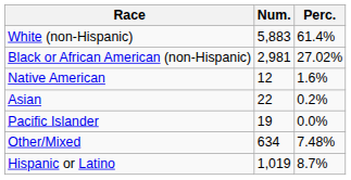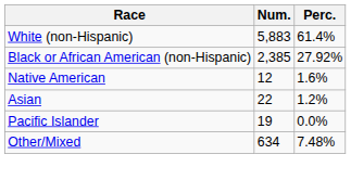Black or African American (non-Hispanic) | Num.: 2,981 -> 2,385
Black or African American (non-Hispanic) | Perc.: 27.02% -> 27.92%
Asian | Perc.: 0.2% -> 1.2%
- row: Hispanic or Latino | 1,019 | 8.7%
